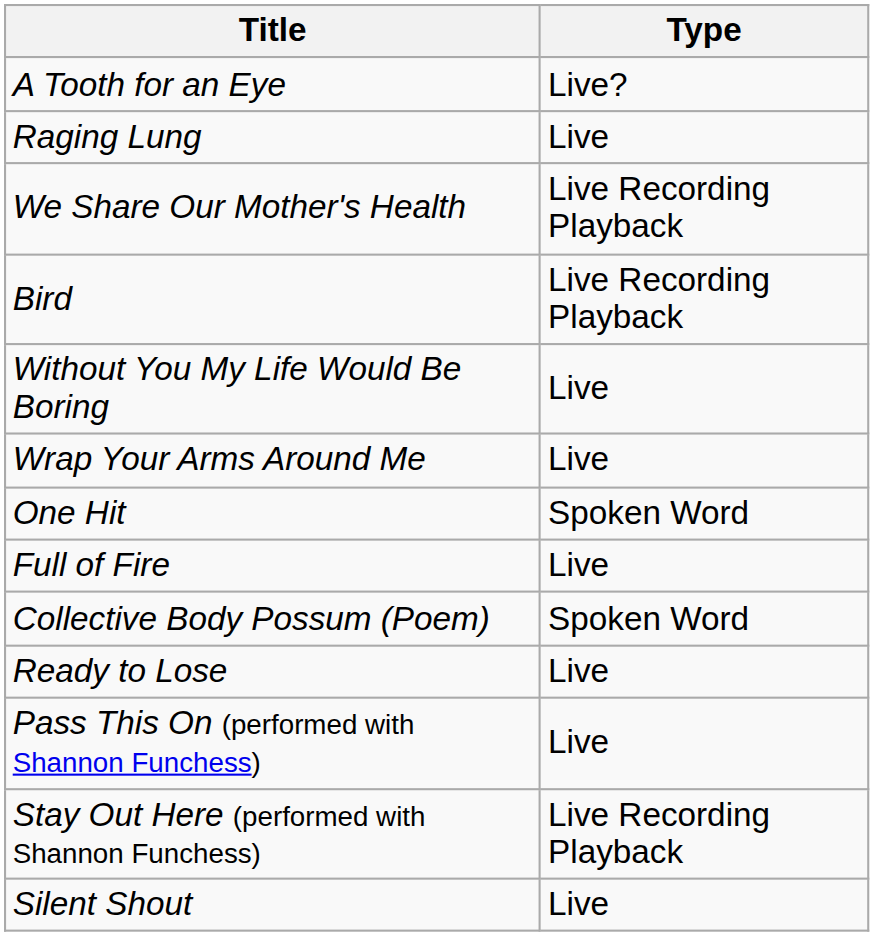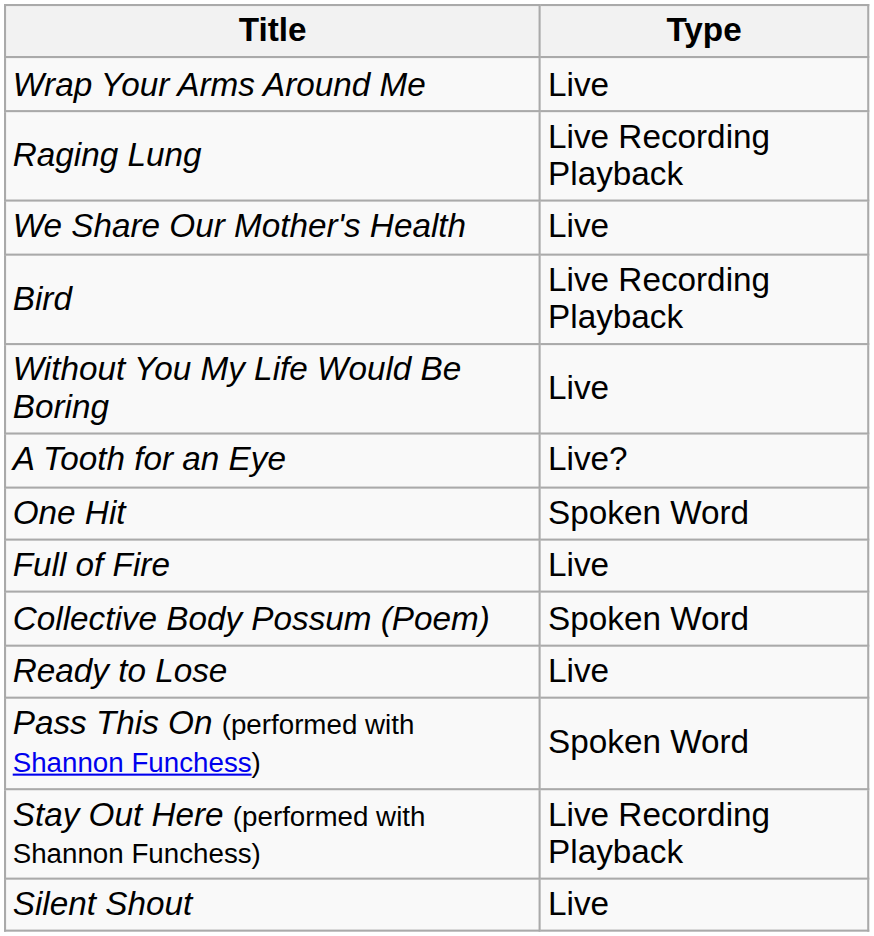rows swapped: Wrap Your Arms Around Me <-> A Tooth for an Eye
Raging Lung | Type: Live -> Live Recording Playback
We Share Our Mother's Health | Type: Live Recording Playback -> Live
Pass This On (performed with Shannon Funchess) | Type: Live -> Spoken Word
